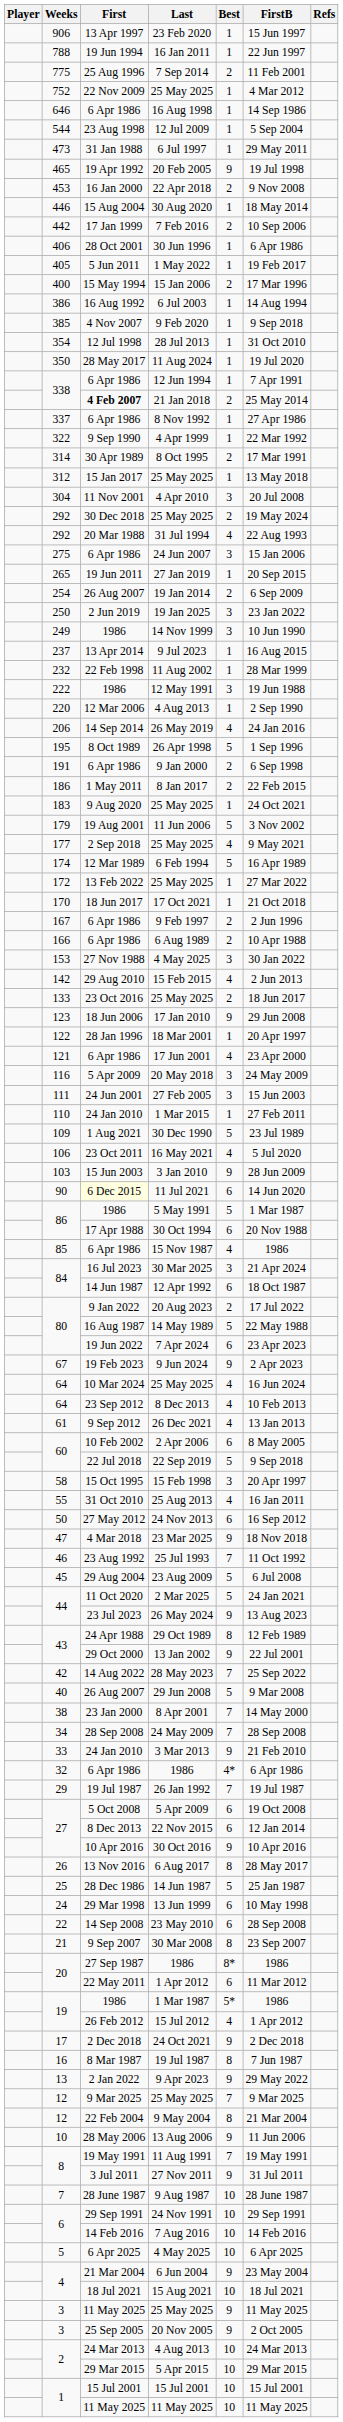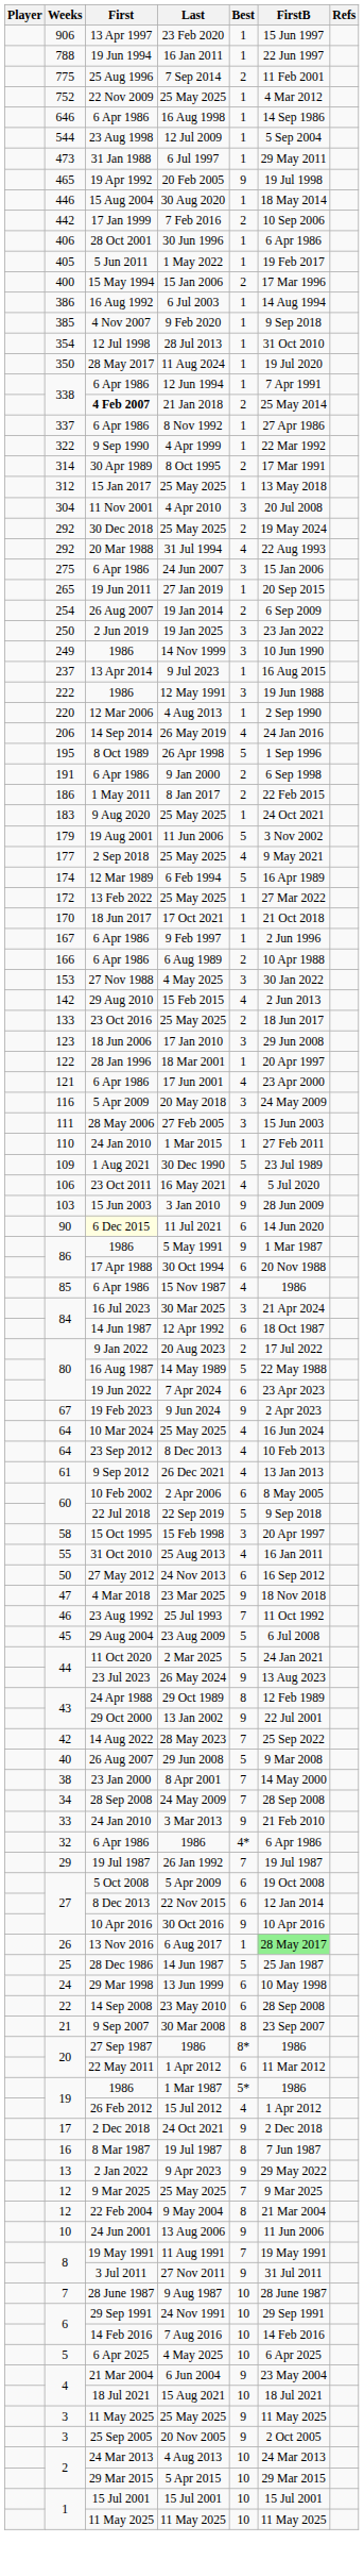- row: 453 | 16 Jan 2000 | 22 Apr 2018 | 2 | 9 Nov 2008
- row: 232 | 22 Feb 1998 | 11 Aug 2002 | 1 | 28 Mar 1999
9 Feb 1997 | Best: 2 -> 1
17 Jan 2010 | Best: 9 -> 3
27 Feb 2005 | First: 24 Jun 2001 -> 28 May 2006
5 May 1991 | Best: 5 -> 9
6 Aug 2017 | Best: 8 -> 1
6 Aug 2017 | FirstB: no background -> lightgreen background
13 Aug 2006 | First: 28 May 2006 -> 24 Jun 2001
